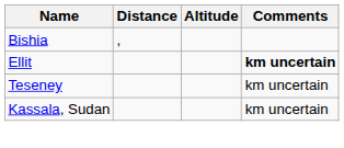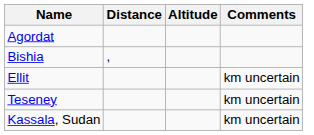+ row: Agordat
Ellit | Comments: bold -> normal
